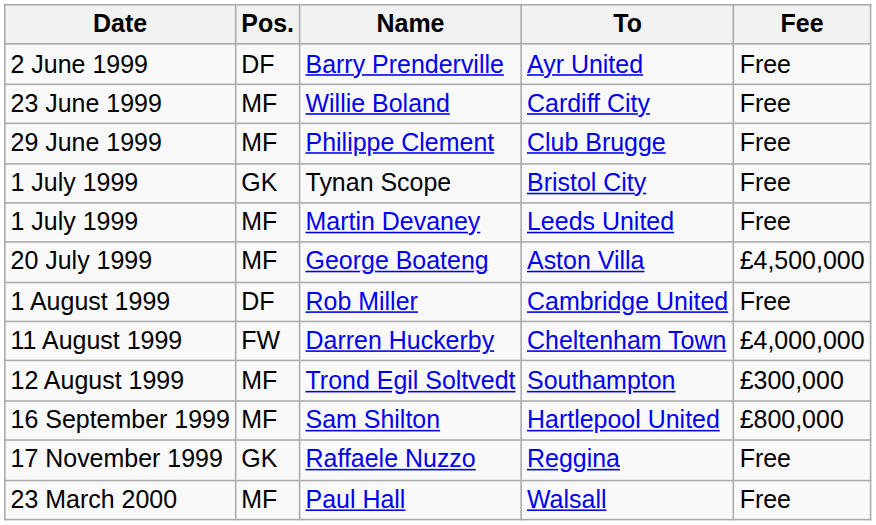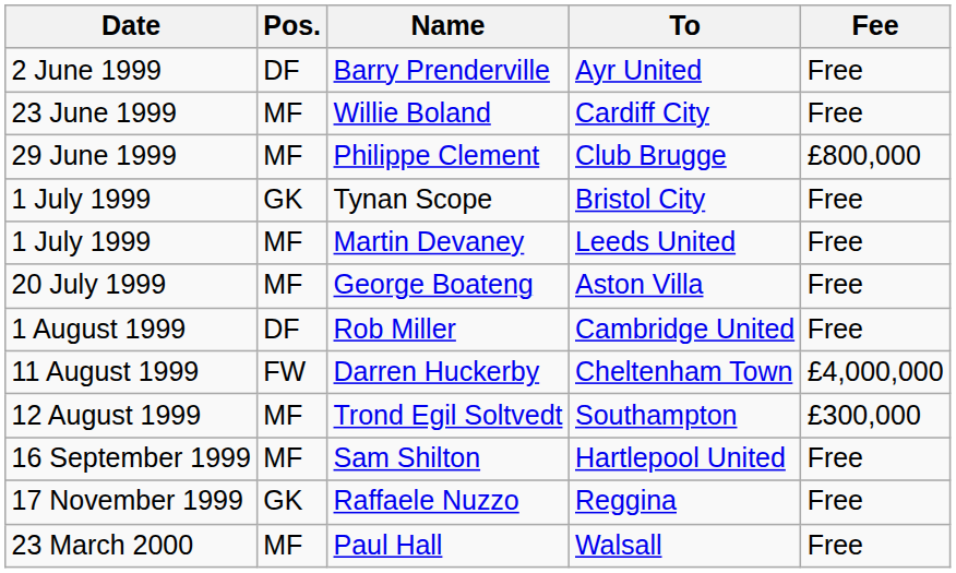Philippe Clement | Fee: Free -> £800,000
George Boateng | Fee: £4,500,000 -> Free
Sam Shilton | Fee: £800,000 -> Free
